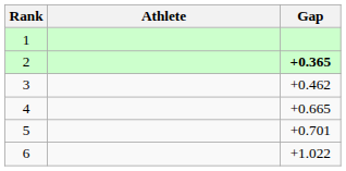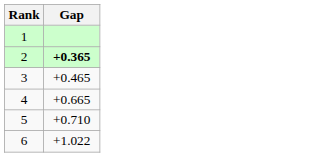- column: Athlete
3 | Gap: +0.462 -> +0.465
5 | Gap: +0.701 -> +0.710
